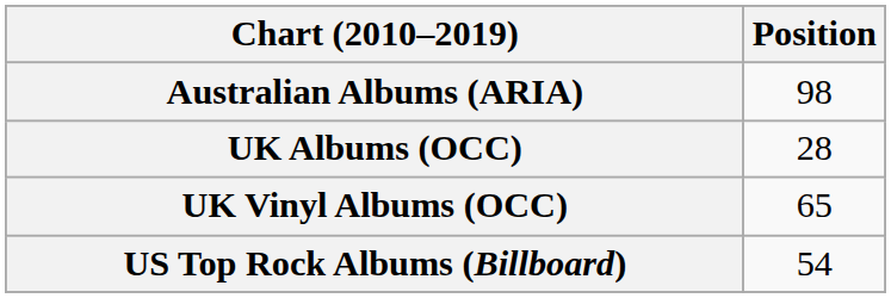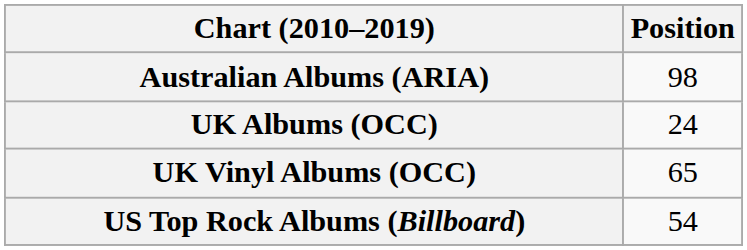UK Albums (OCC) | Position: 28 -> 24
